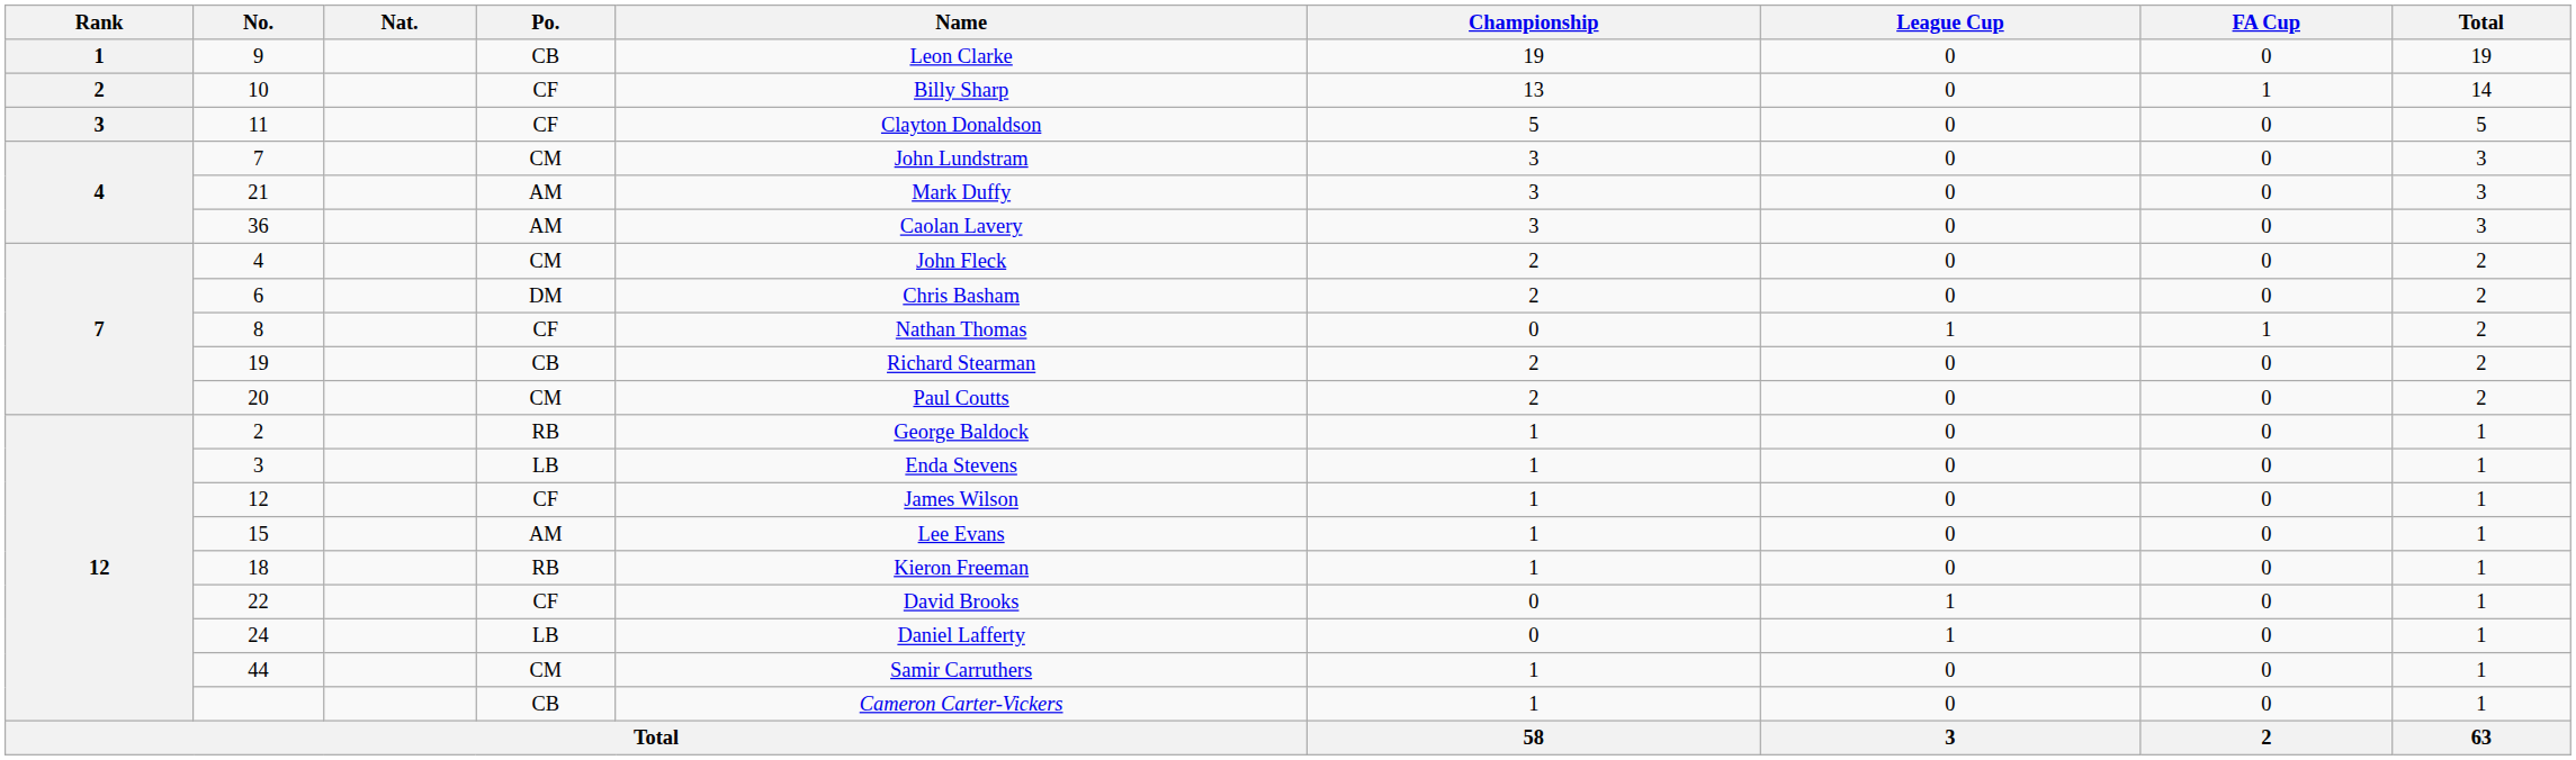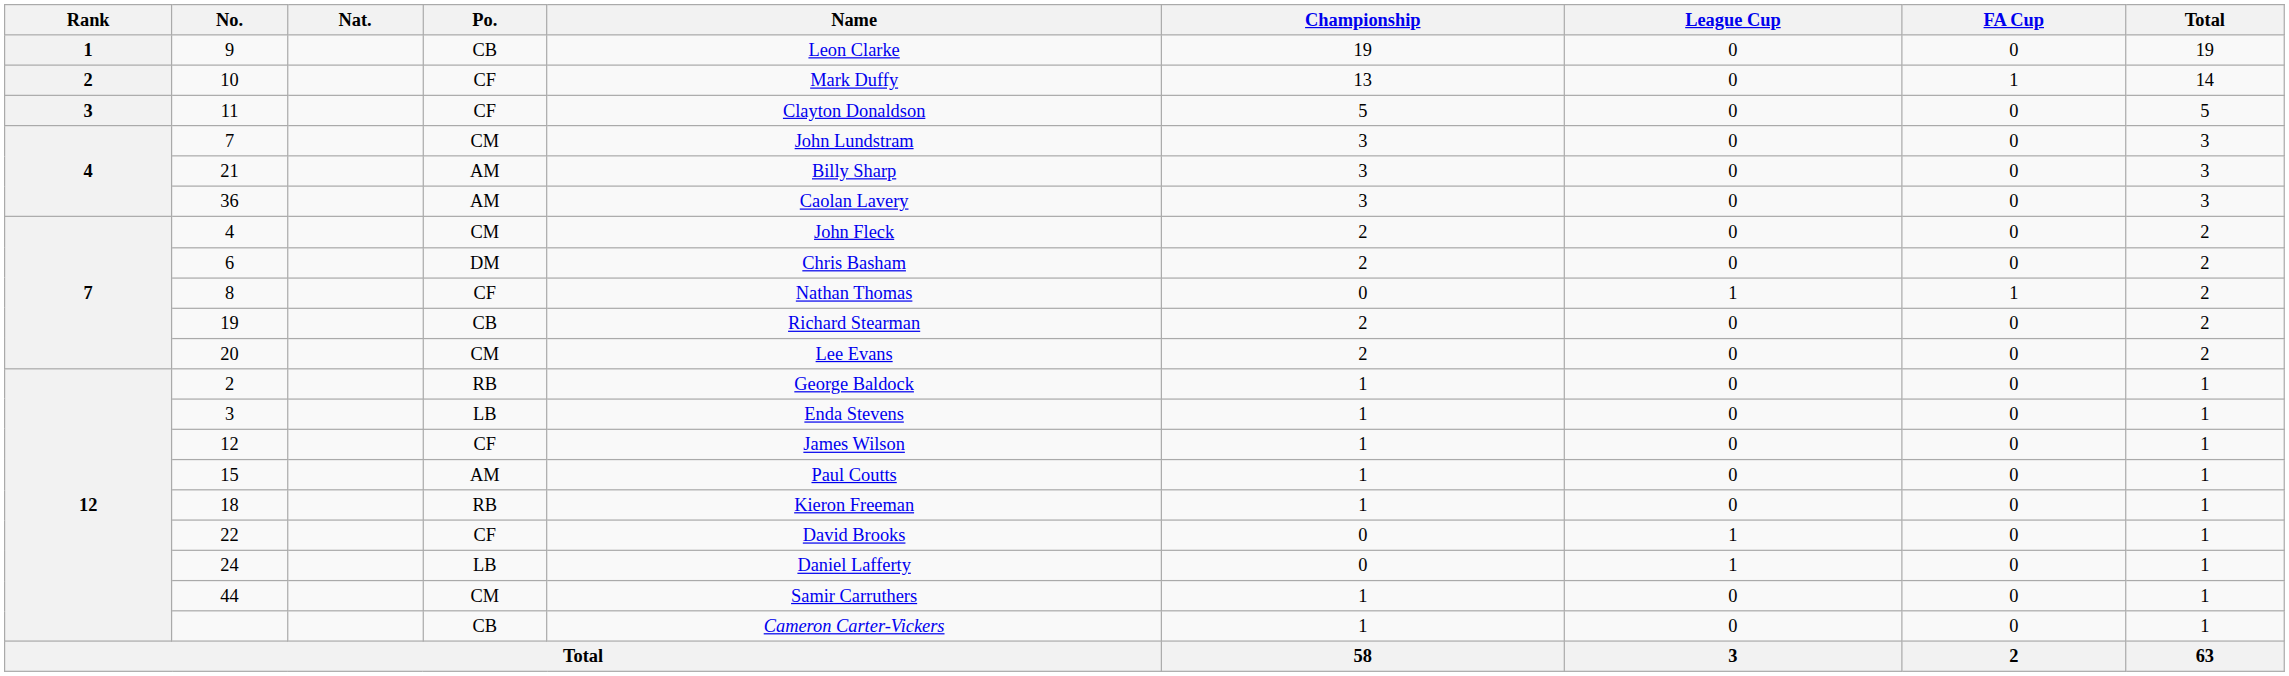10 | Name: Billy Sharp -> Mark Duffy
21 | Name: Mark Duffy -> Billy Sharp
20 | Name: Paul Coutts -> Lee Evans
15 | Name: Lee Evans -> Paul Coutts
